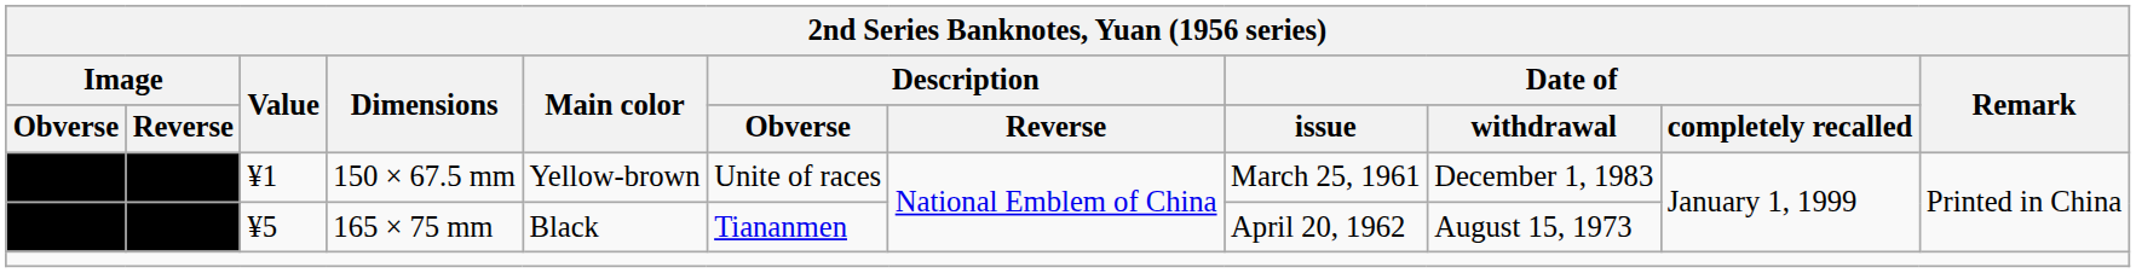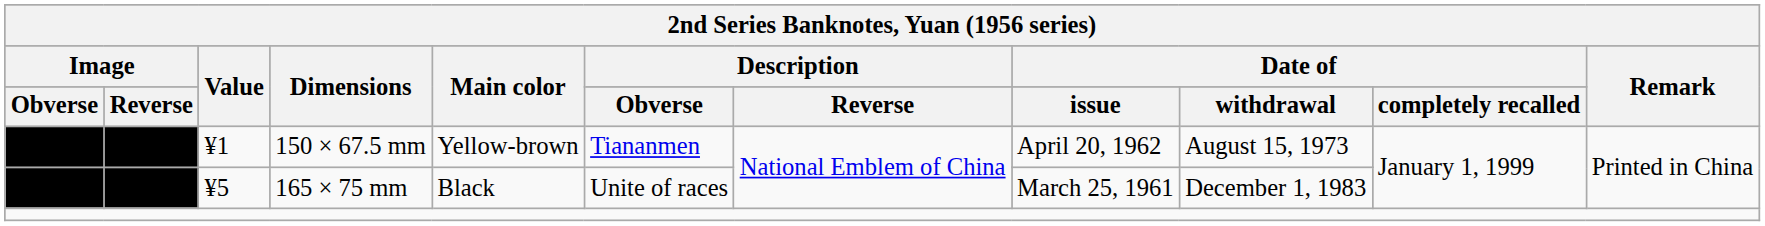150 × 67.5 mm | Description / Obverse: Unite of races -> Tiananmen
150 × 67.5 mm | Date of / issue: March 25, 1961 -> April 20, 1962
150 × 67.5 mm | Date of / withdrawal: December 1, 1983 -> August 15, 1973
165 × 75 mm | Description / Obverse: Tiananmen -> Unite of races
165 × 75 mm | Date of / issue: April 20, 1962 -> March 25, 1961
165 × 75 mm | Date of / withdrawal: August 15, 1973 -> December 1, 1983
